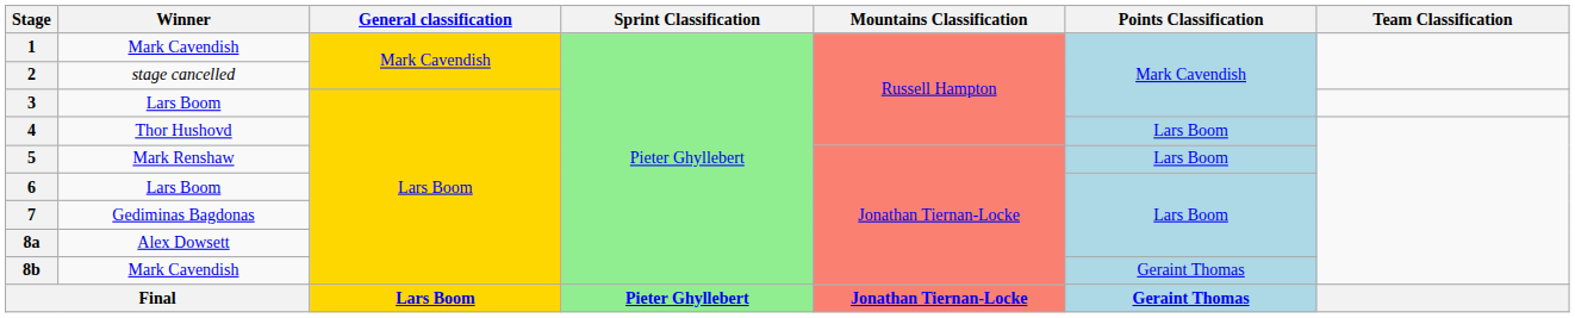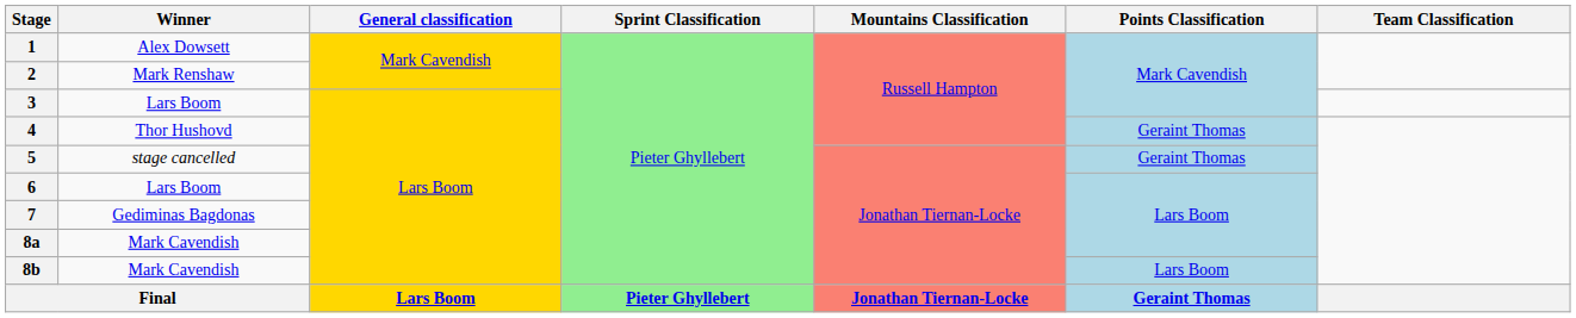1 | Winner: Mark Cavendish -> Alex Dowsett
2 | Winner: stage cancelled -> Mark Renshaw
4 | Points Classification: Lars Boom -> Geraint Thomas
5 | Winner: Mark Renshaw -> stage cancelled
5 | Points Classification: Lars Boom -> Geraint Thomas
8a | Winner: Alex Dowsett -> Mark Cavendish
8b | Points Classification: Geraint Thomas -> Lars Boom
